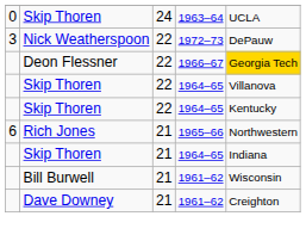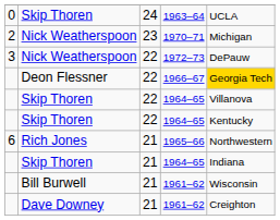+ row: 2 | Nick Weatherspoon | 23 | 1970–71 | Michigan
